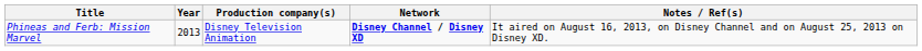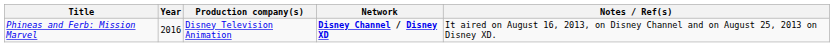Phineas and Ferb: Mission Marvel | Year: 2013 -> 2016
